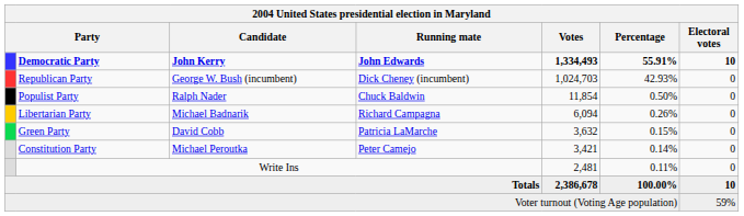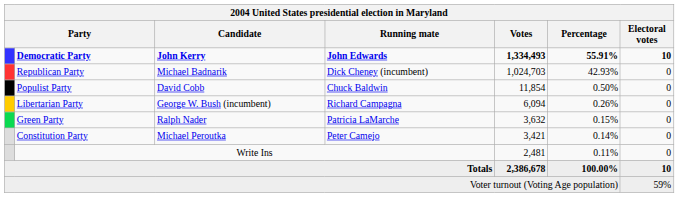Republican Party | Candidate: George W. Bush (incumbent) -> Michael Badnarik
Populist Party | Candidate: Ralph Nader -> David Cobb
Libertarian Party | Candidate: Michael Badnarik -> George W. Bush (incumbent)
Green Party | Candidate: David Cobb -> Ralph Nader
